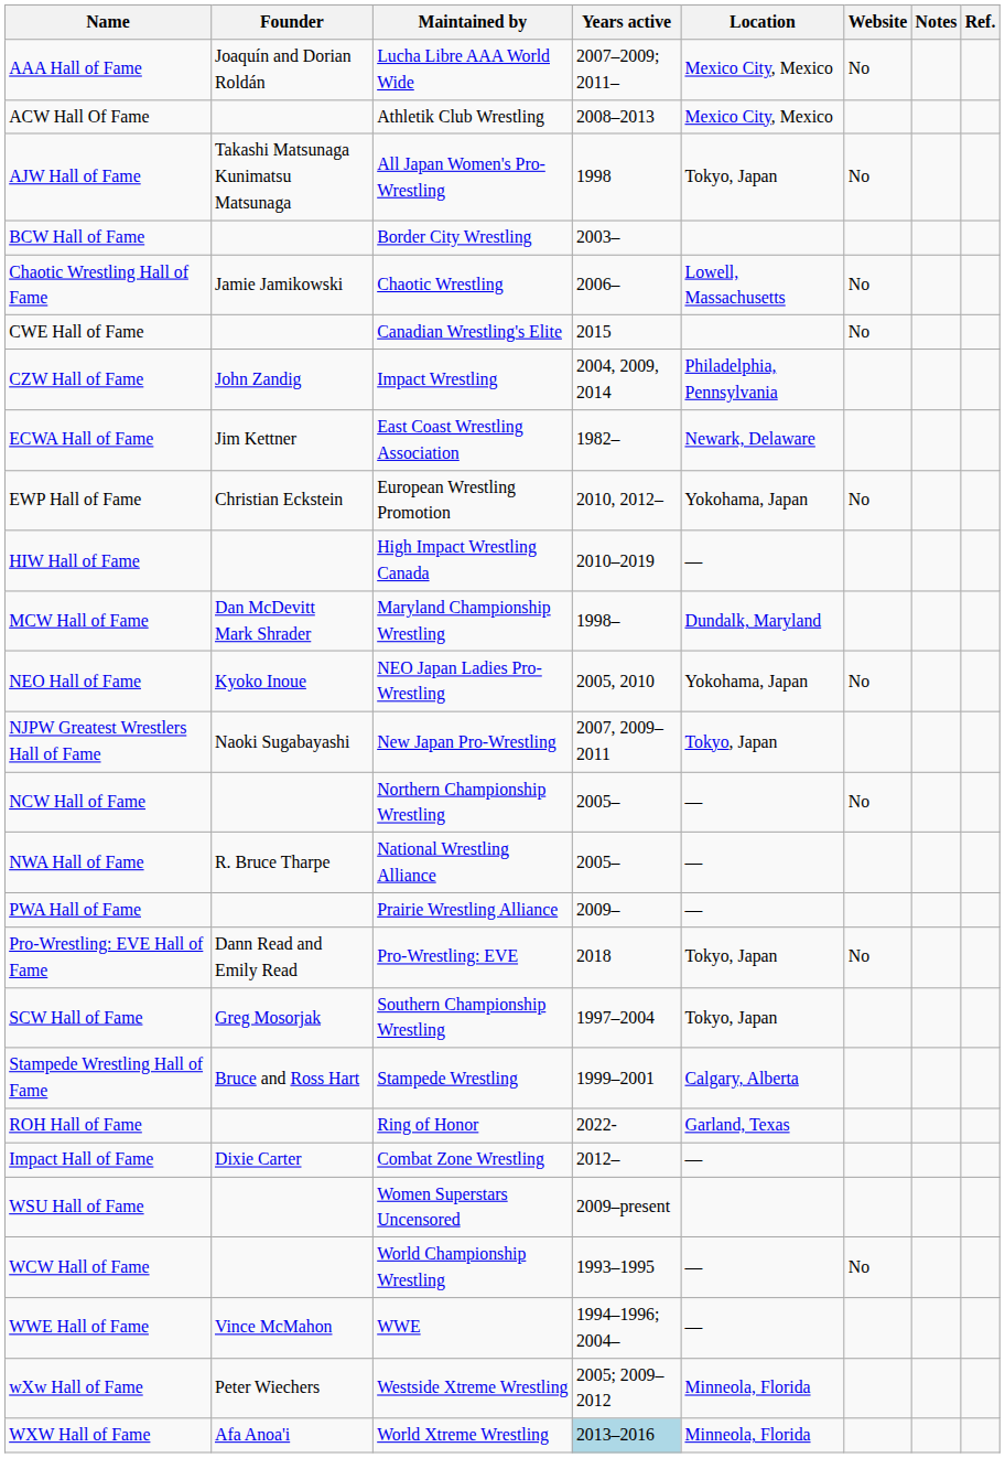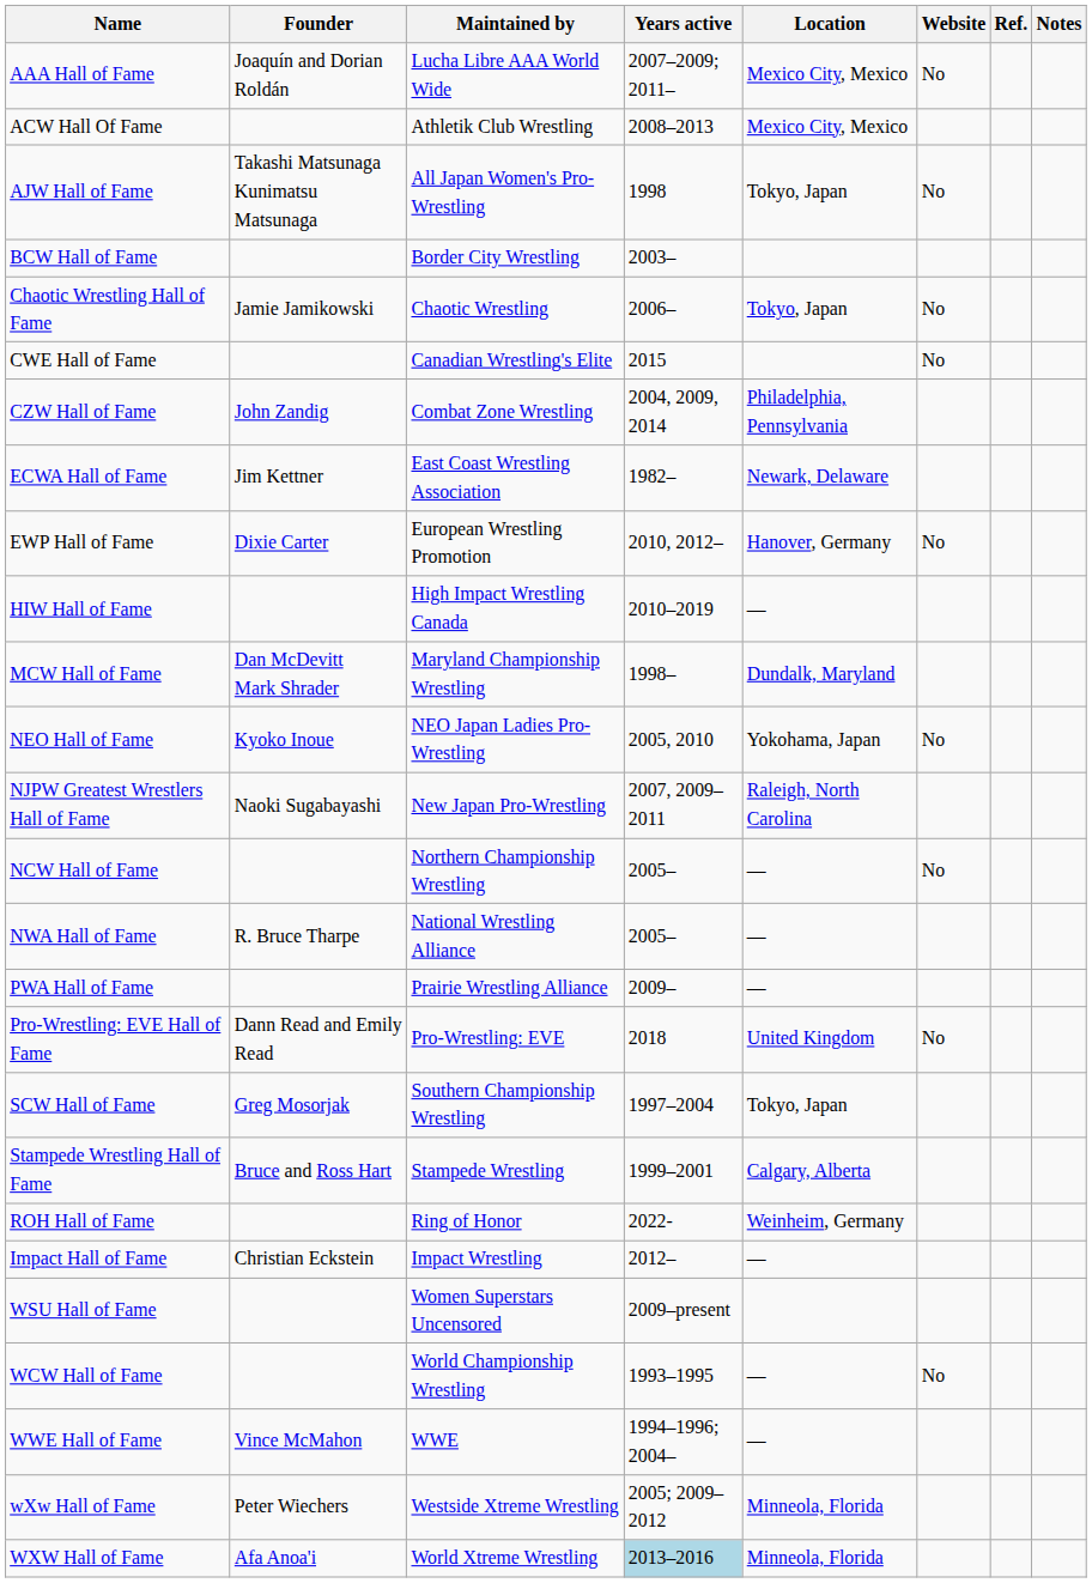columns swapped: Notes <-> Ref.
Chaotic Wrestling Hall of Fame | Location: Lowell, Massachusetts -> Tokyo, Japan
CZW Hall of Fame | Maintained by: Impact Wrestling -> Combat Zone Wrestling
EWP Hall of Fame | Founder: Christian Eckstein -> Dixie Carter
EWP Hall of Fame | Location: Yokohama, Japan -> Hanover, Germany
NJPW Greatest Wrestlers Hall of Fame | Location: Tokyo, Japan -> Raleigh, North Carolina
Pro-Wrestling: EVE Hall of Fame | Location: Tokyo, Japan -> United Kingdom
ROH Hall of Fame | Location: Garland, Texas -> Weinheim, Germany
Impact Hall of Fame | Founder: Dixie Carter -> Christian Eckstein
Impact Hall of Fame | Maintained by: Combat Zone Wrestling -> Impact Wrestling
